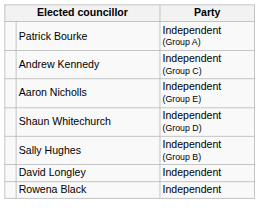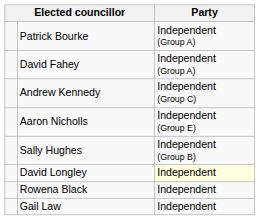+ row: David Fahey | Independent (Group A)
- row: Shaun Whitechurch | Independent (Group D)
David Longley | Party: no background -> lightyellow background
+ row: Gail Law | Independent
